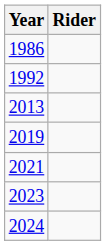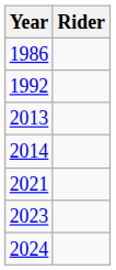+ row: 2014
- row: 2019
